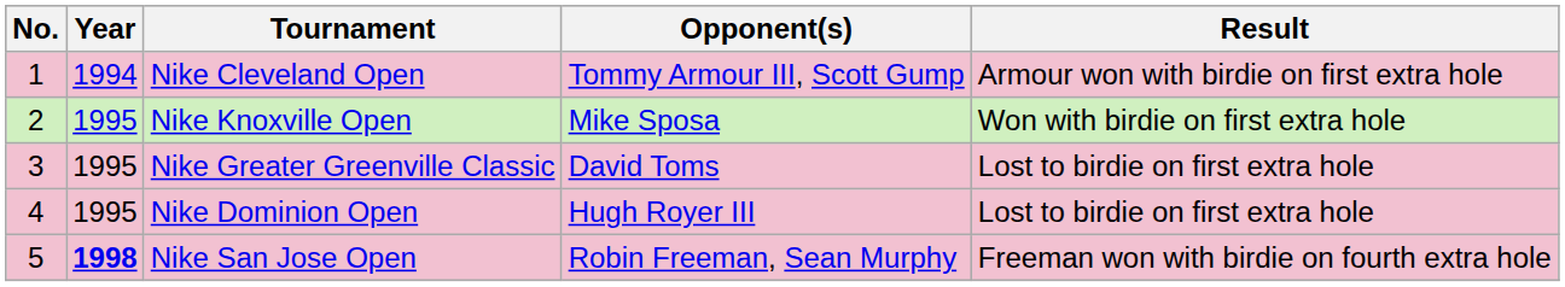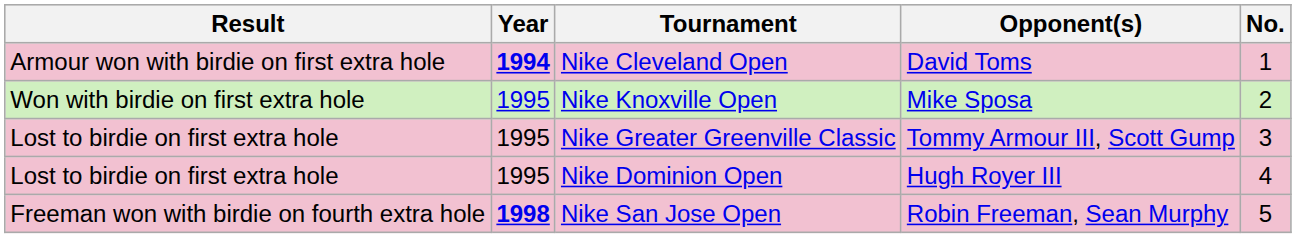columns swapped: No. <-> Result
Nike Cleveland Open | Year: normal -> bold
Nike Cleveland Open | Opponent(s): Tommy Armour III, Scott Gump -> David Toms
Nike Greater Greenville Classic | Opponent(s): David Toms -> Tommy Armour III, Scott Gump
